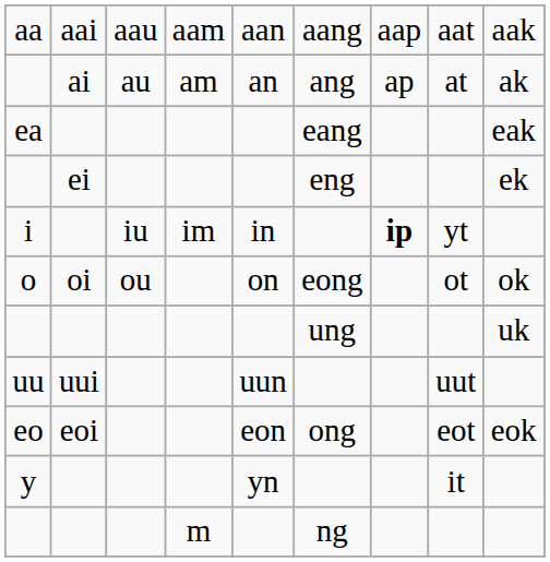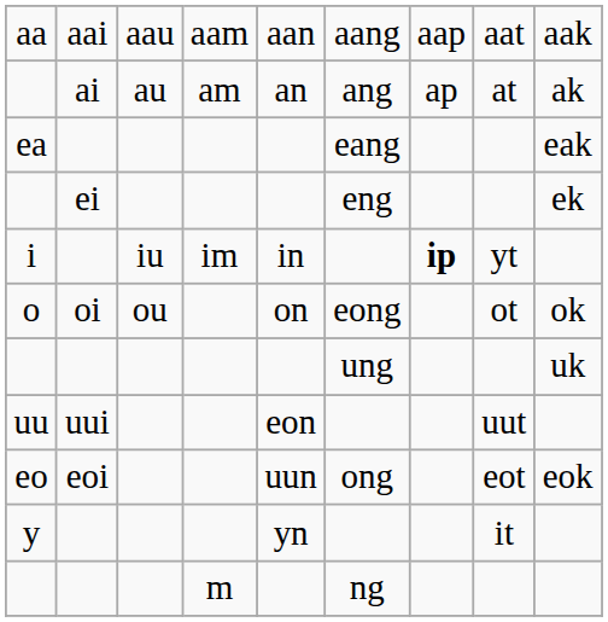uu | column 5: uun -> eon
eo | column 5: eon -> uun
